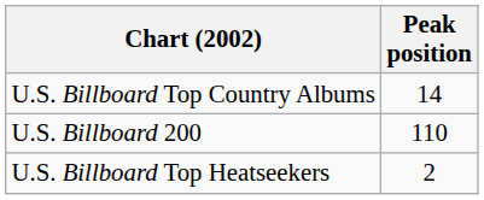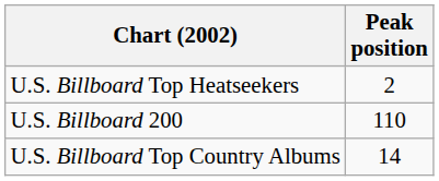rows swapped: U.S. Billboard Top Country Albums <-> U.S. Billboard Top Heatseekers
